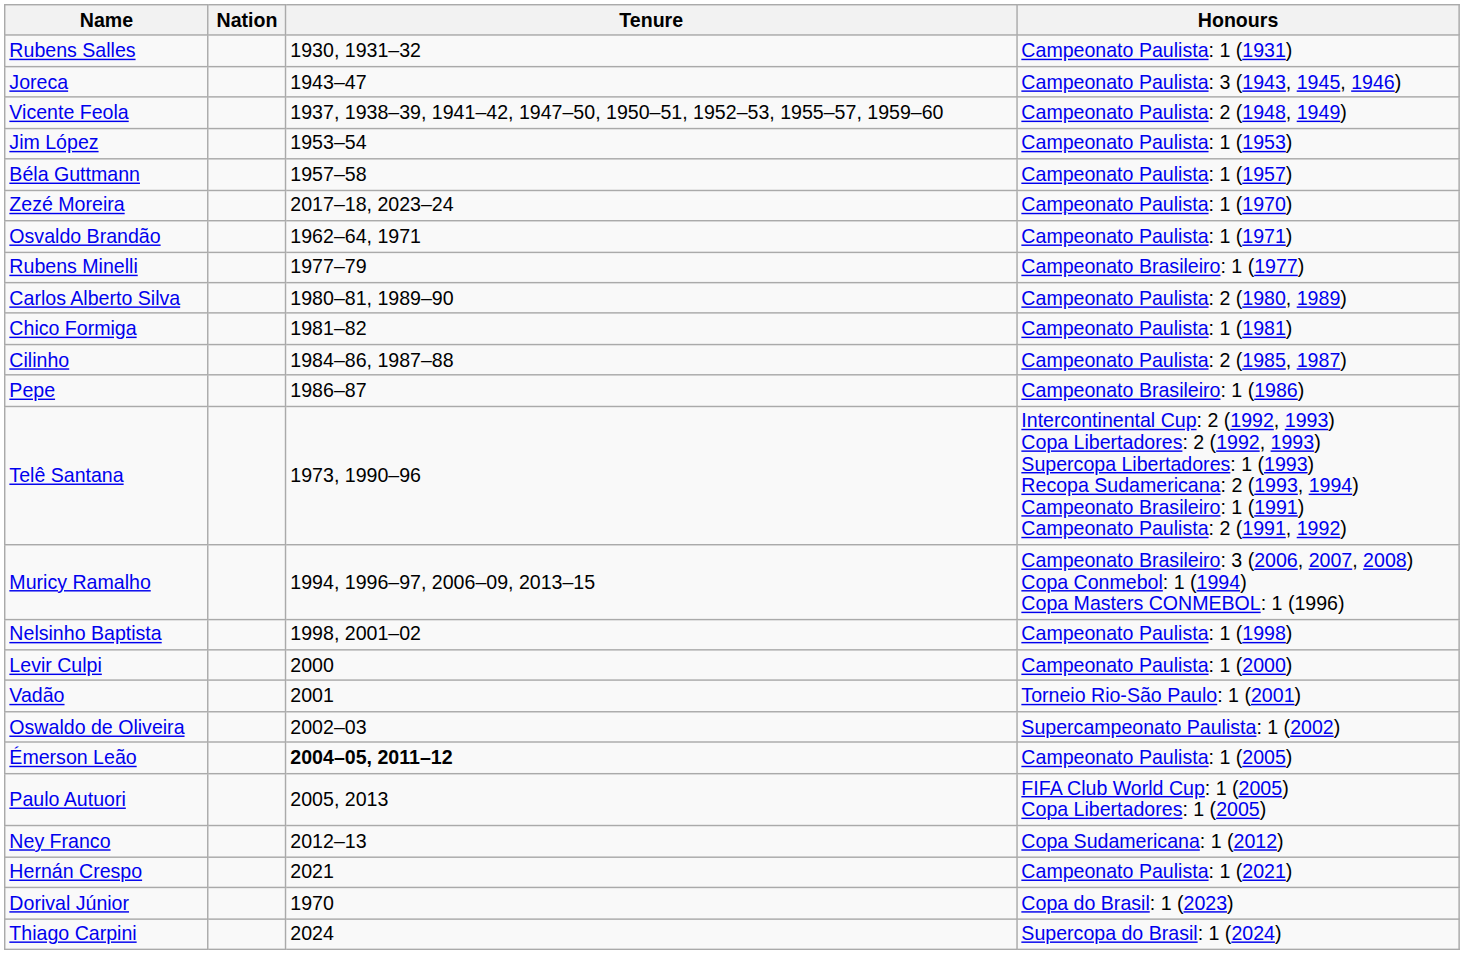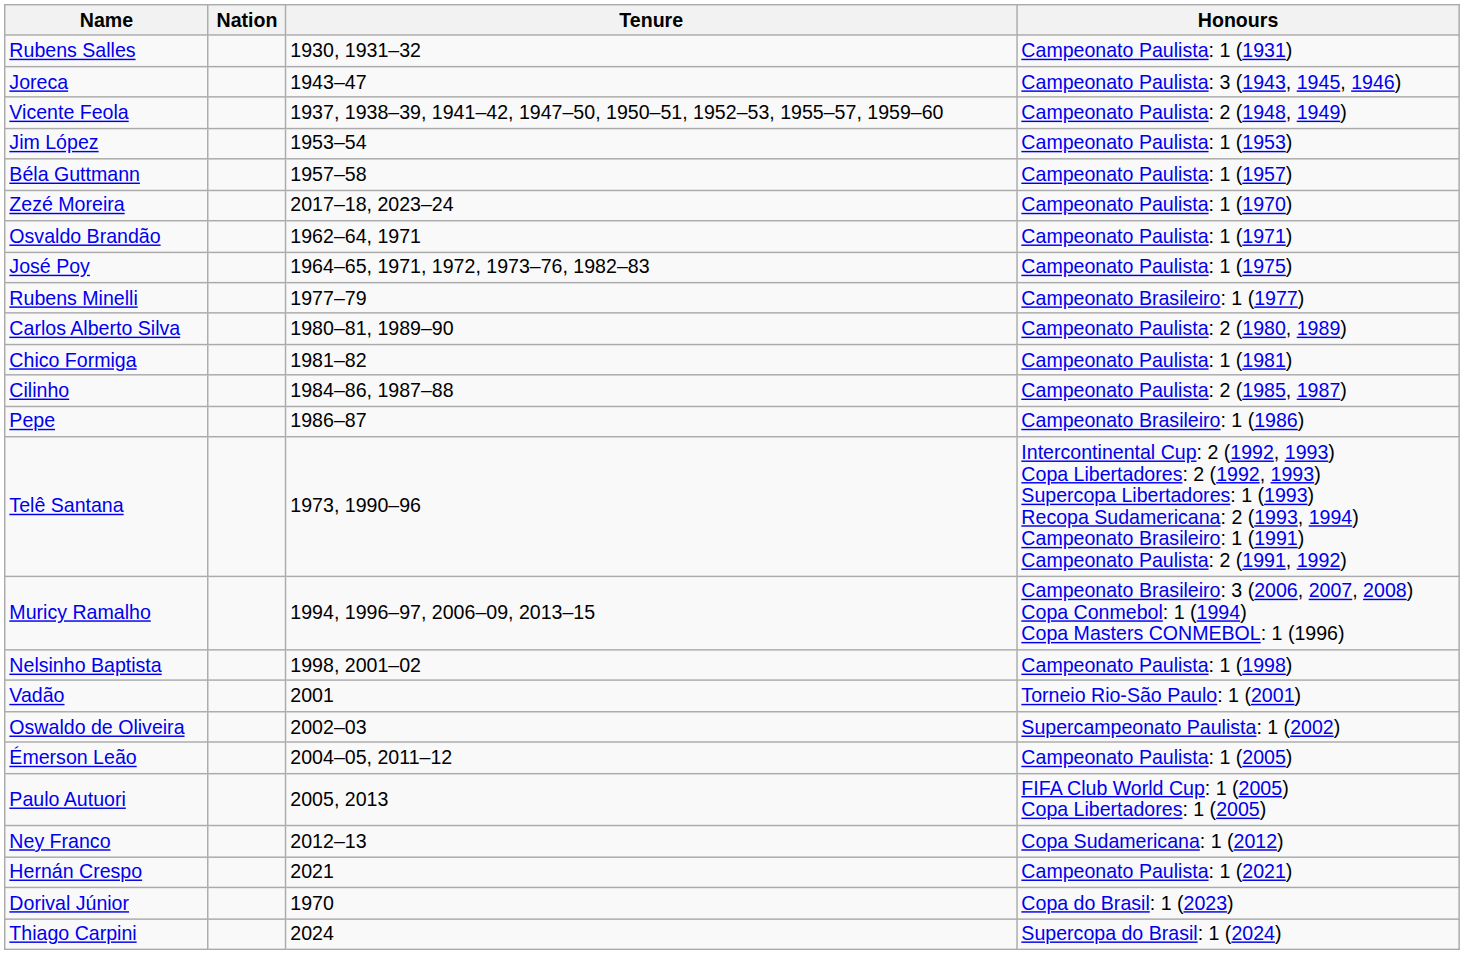+ row: José Poy | 1964–65, 1971, 1972, 1973–76, 1982–83 | Campeonato Paulista: 1 (1975)
- row: Levir Culpi | 2000 | Campeonato Paulista: 1 (2000)
Émerson Leão | Tenure: bold -> normal
